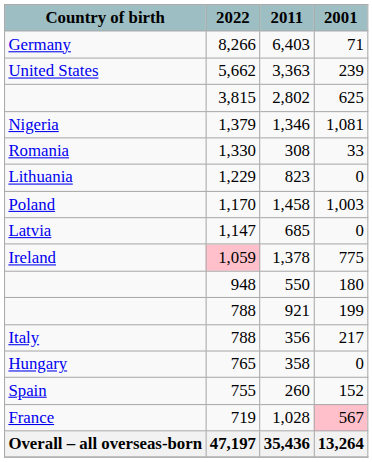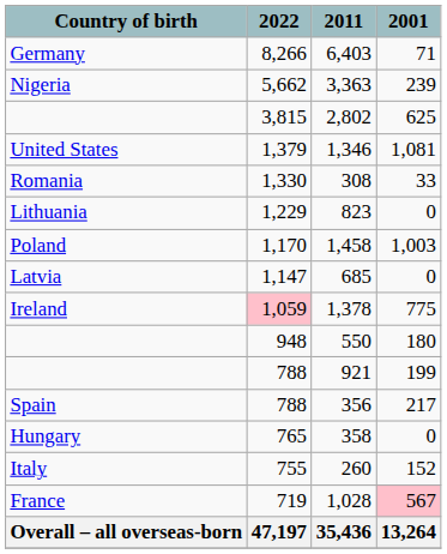3,363 | Country of birth: United States -> Nigeria
1,346 | Country of birth: Nigeria -> United States
356 | Country of birth: Italy -> Spain
260 | Country of birth: Spain -> Italy
